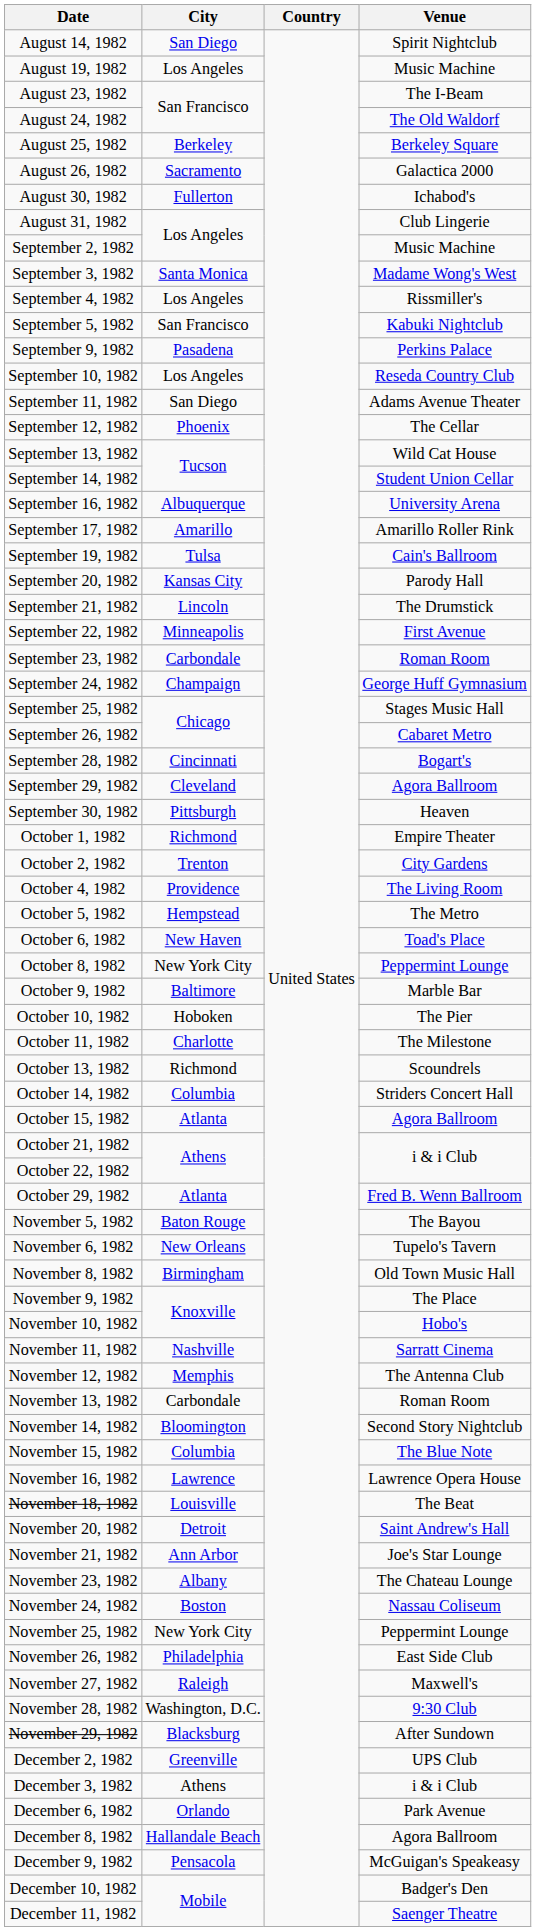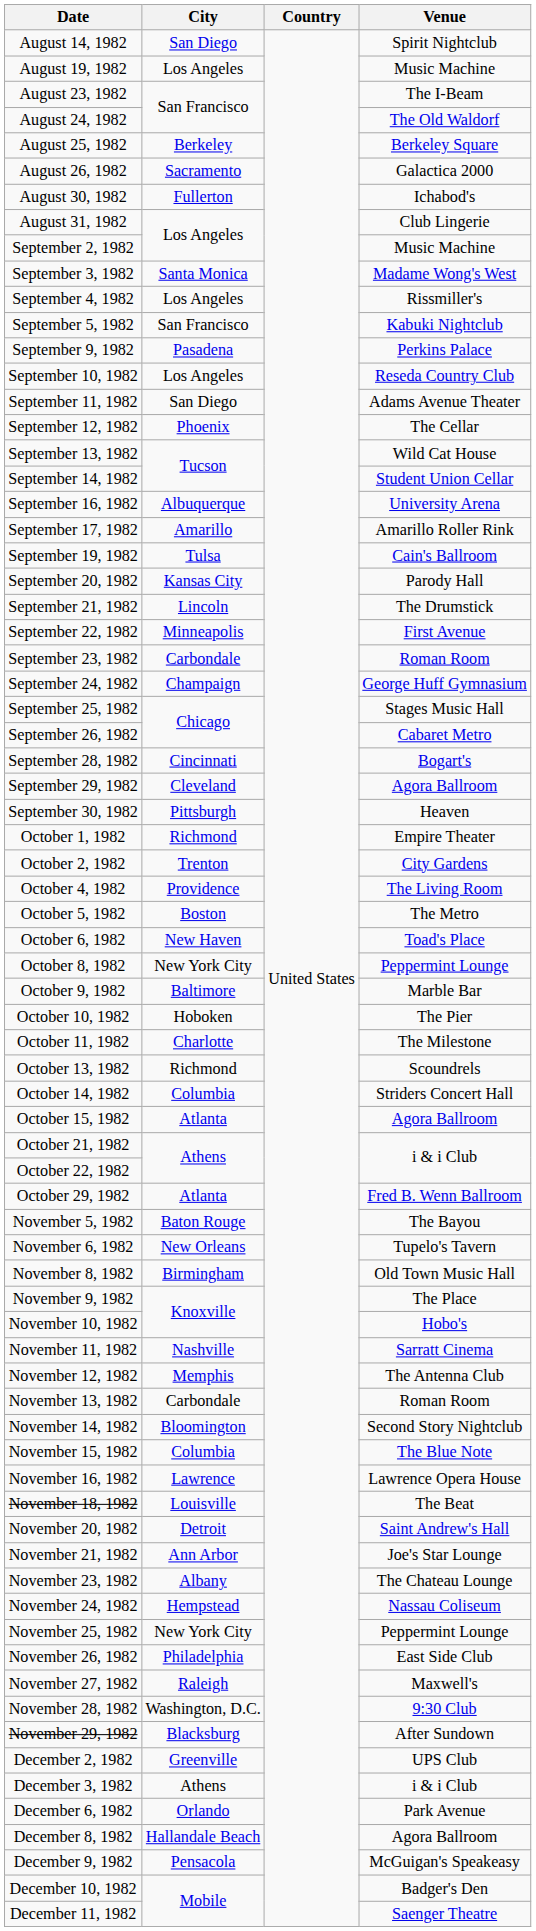October 5, 1982 | City: Hempstead -> Boston
November 24, 1982 | City: Boston -> Hempstead
